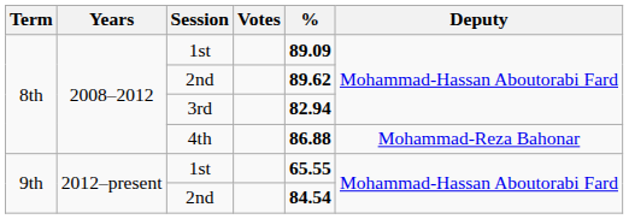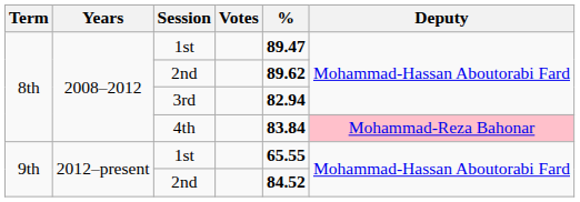8th / 1st | %: 89.09 -> 89.47
4th | %: 86.88 -> 83.84
4th | Deputy: no background -> pink background
9th / 2nd | %: 84.54 -> 84.52
